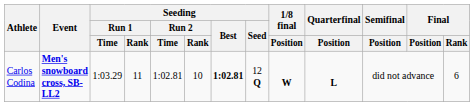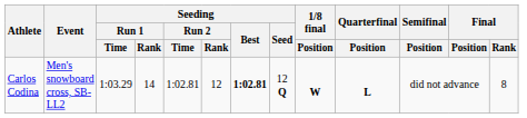Carlos Codina | Event: bold -> normal
Carlos Codina | Seeding / Run 1 / Rank: 11 -> 14
Carlos Codina | Seeding / Run 2 / Rank: 10 -> 12
Carlos Codina | Final / Rank: 6 -> 8
